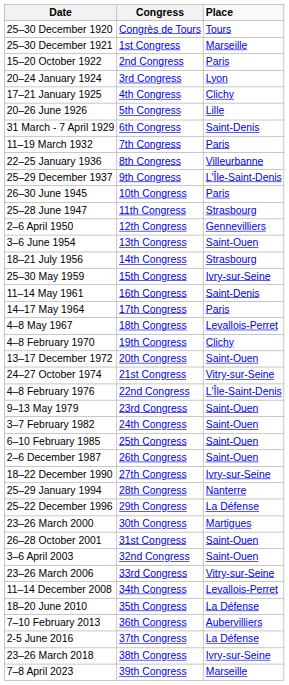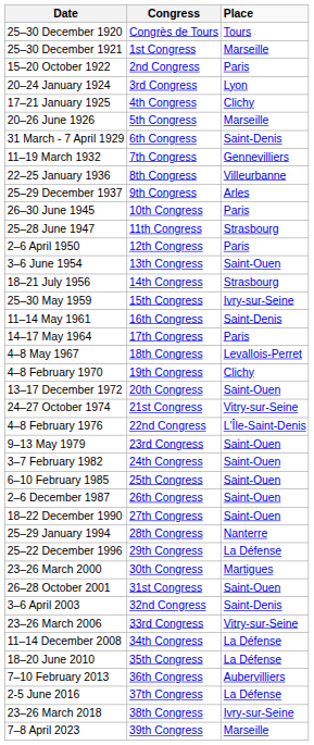20–26 June 1926 | Place: Lille -> Marseille
11–19 March 1932 | Place: Paris -> Gennevilliers
25–29 December 1937 | Place: L'Île-Saint-Denis -> Arles
2–6 April 1950 | Place: Gennevilliers -> Paris
18–22 December 1990 | Place: Ivry-sur-Seine -> Saint-Ouen
3–6 April 2003 | Place: Saint-Ouen -> Saint-Denis
11–14 December 2008 | Place: Levallois-Perret -> La Défense
